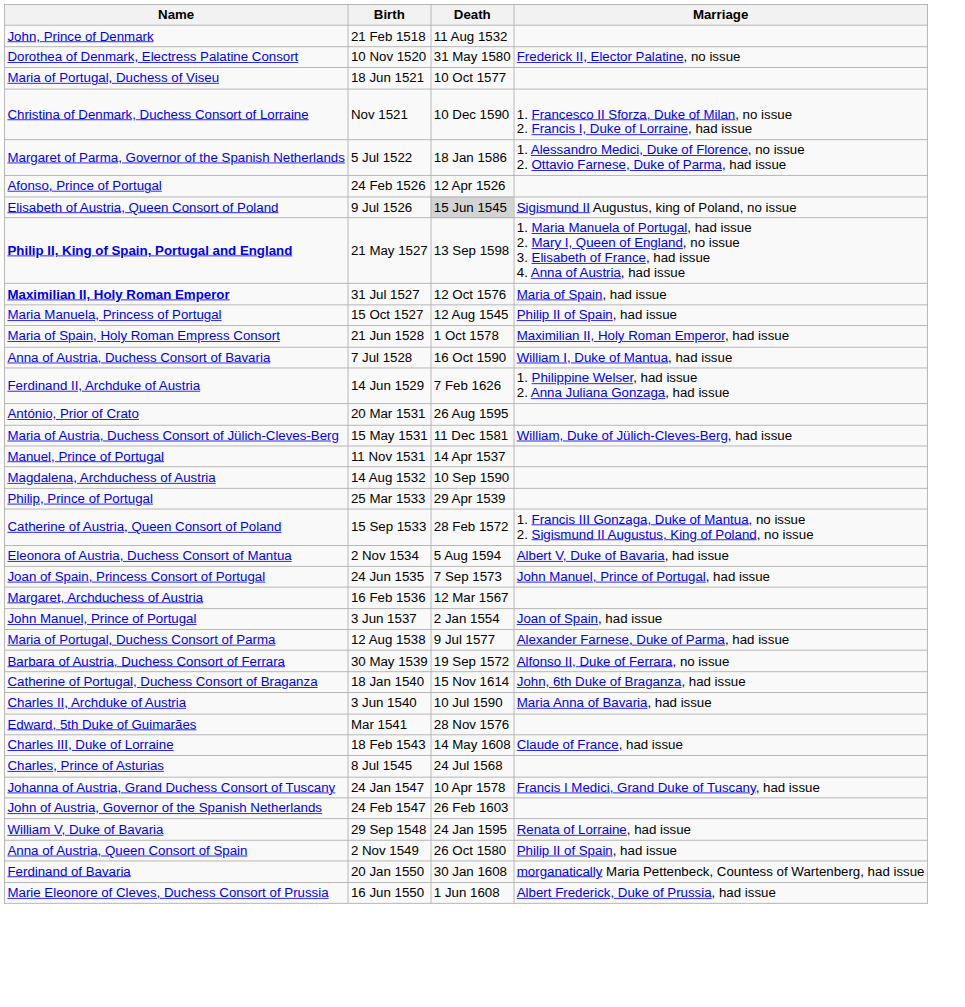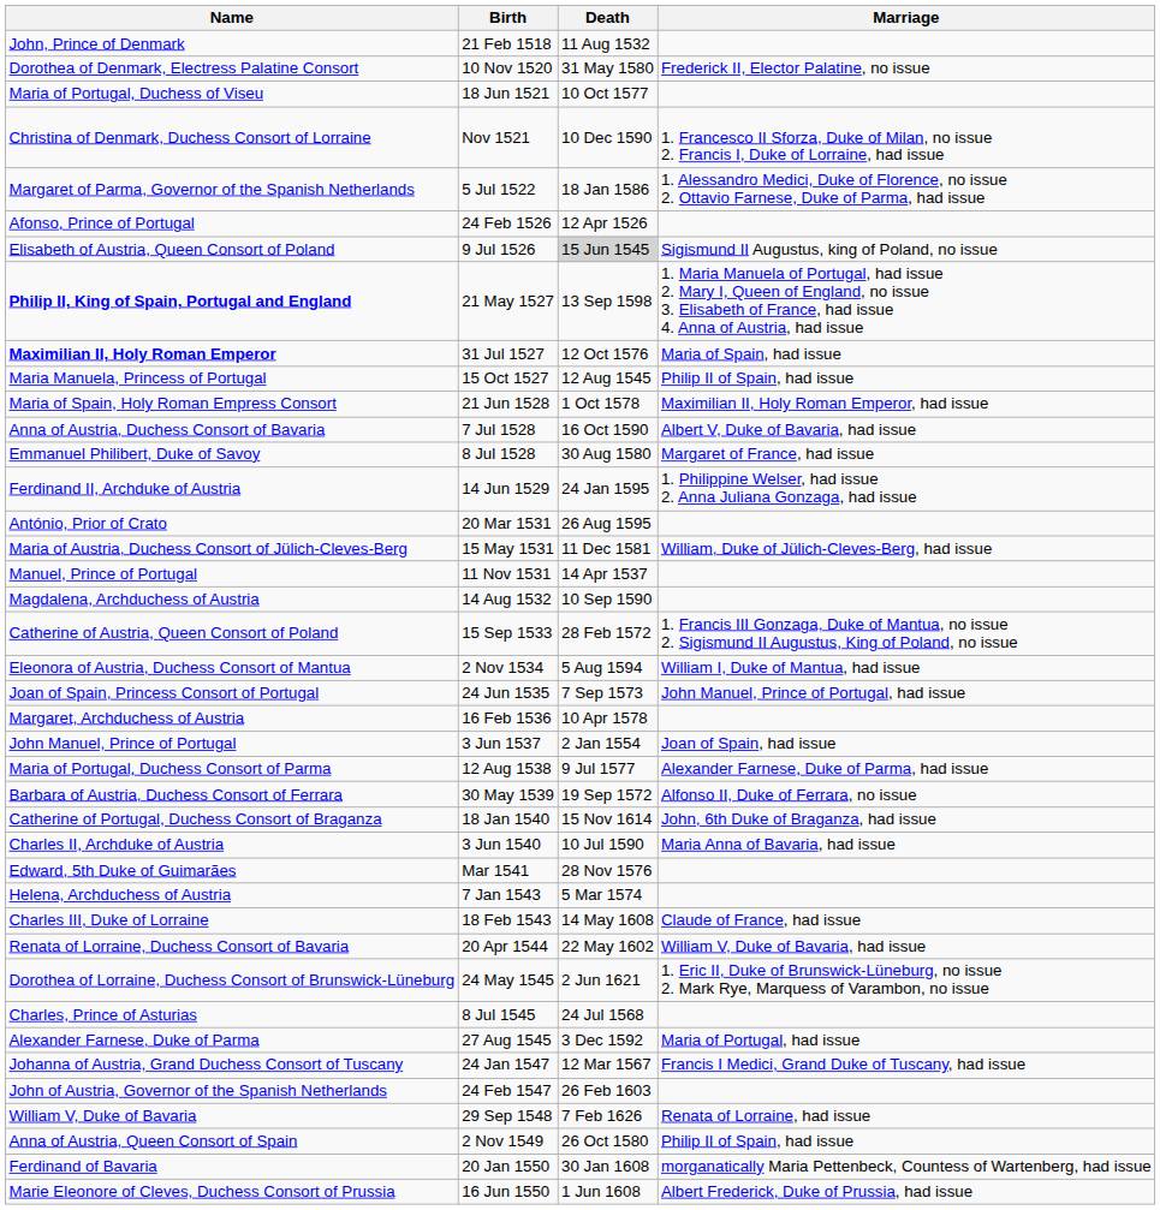Anna of Austria, Duchess Consort of Bavaria | Marriage: William I, Duke of Mantua, had issue -> Albert V, Duke of Bavaria, had issue
+ row: Emmanuel Philibert, Duke of Savoy | 8 Jul 1528 | 30 Aug 1580 | Margaret of France, had issue
Ferdinand II, Archduke of Austria | Death: 7 Feb 1626 -> 24 Jan 1595
- row: Philip, Prince of Portugal | 25 Mar 1533 | 29 Apr 1539
Eleonora of Austria, Duchess Consort of Mantua | Marriage: Albert V, Duke of Bavaria, had issue -> William I, Duke of Mantua, had issue
Margaret, Archduchess of Austria | Death: 12 Mar 1567 -> 10 Apr 1578
+ row: Helena, Archduchess of Austria | 7 Jan 1543 | 5 Mar 1574
+ row: Renata of Lorraine, Duchess Consort of Bavaria | 20 Apr 1544 | 22 May 1602 | William V, Duke of Bavaria, had issue
+ row: Dorothea of Lorraine, Duchess Consort of Brunswick-Lüneburg | 24 May 1545 | 2 Jun 1621 | 1. Eric II, Duke of Brunswick-Lüneburg, no issue 2. Mark Rye, Marquess of Varambon, no issue
+ row: Alexander Farnese, Duke of Parma | 27 Aug 1545 | 3 Dec 1592 | Maria of Portugal, had issue
Johanna of Austria, Grand Duchess Consort of Tuscany | Death: 10 Apr 1578 -> 12 Mar 1567
William V, Duke of Bavaria | Death: 24 Jan 1595 -> 7 Feb 1626
